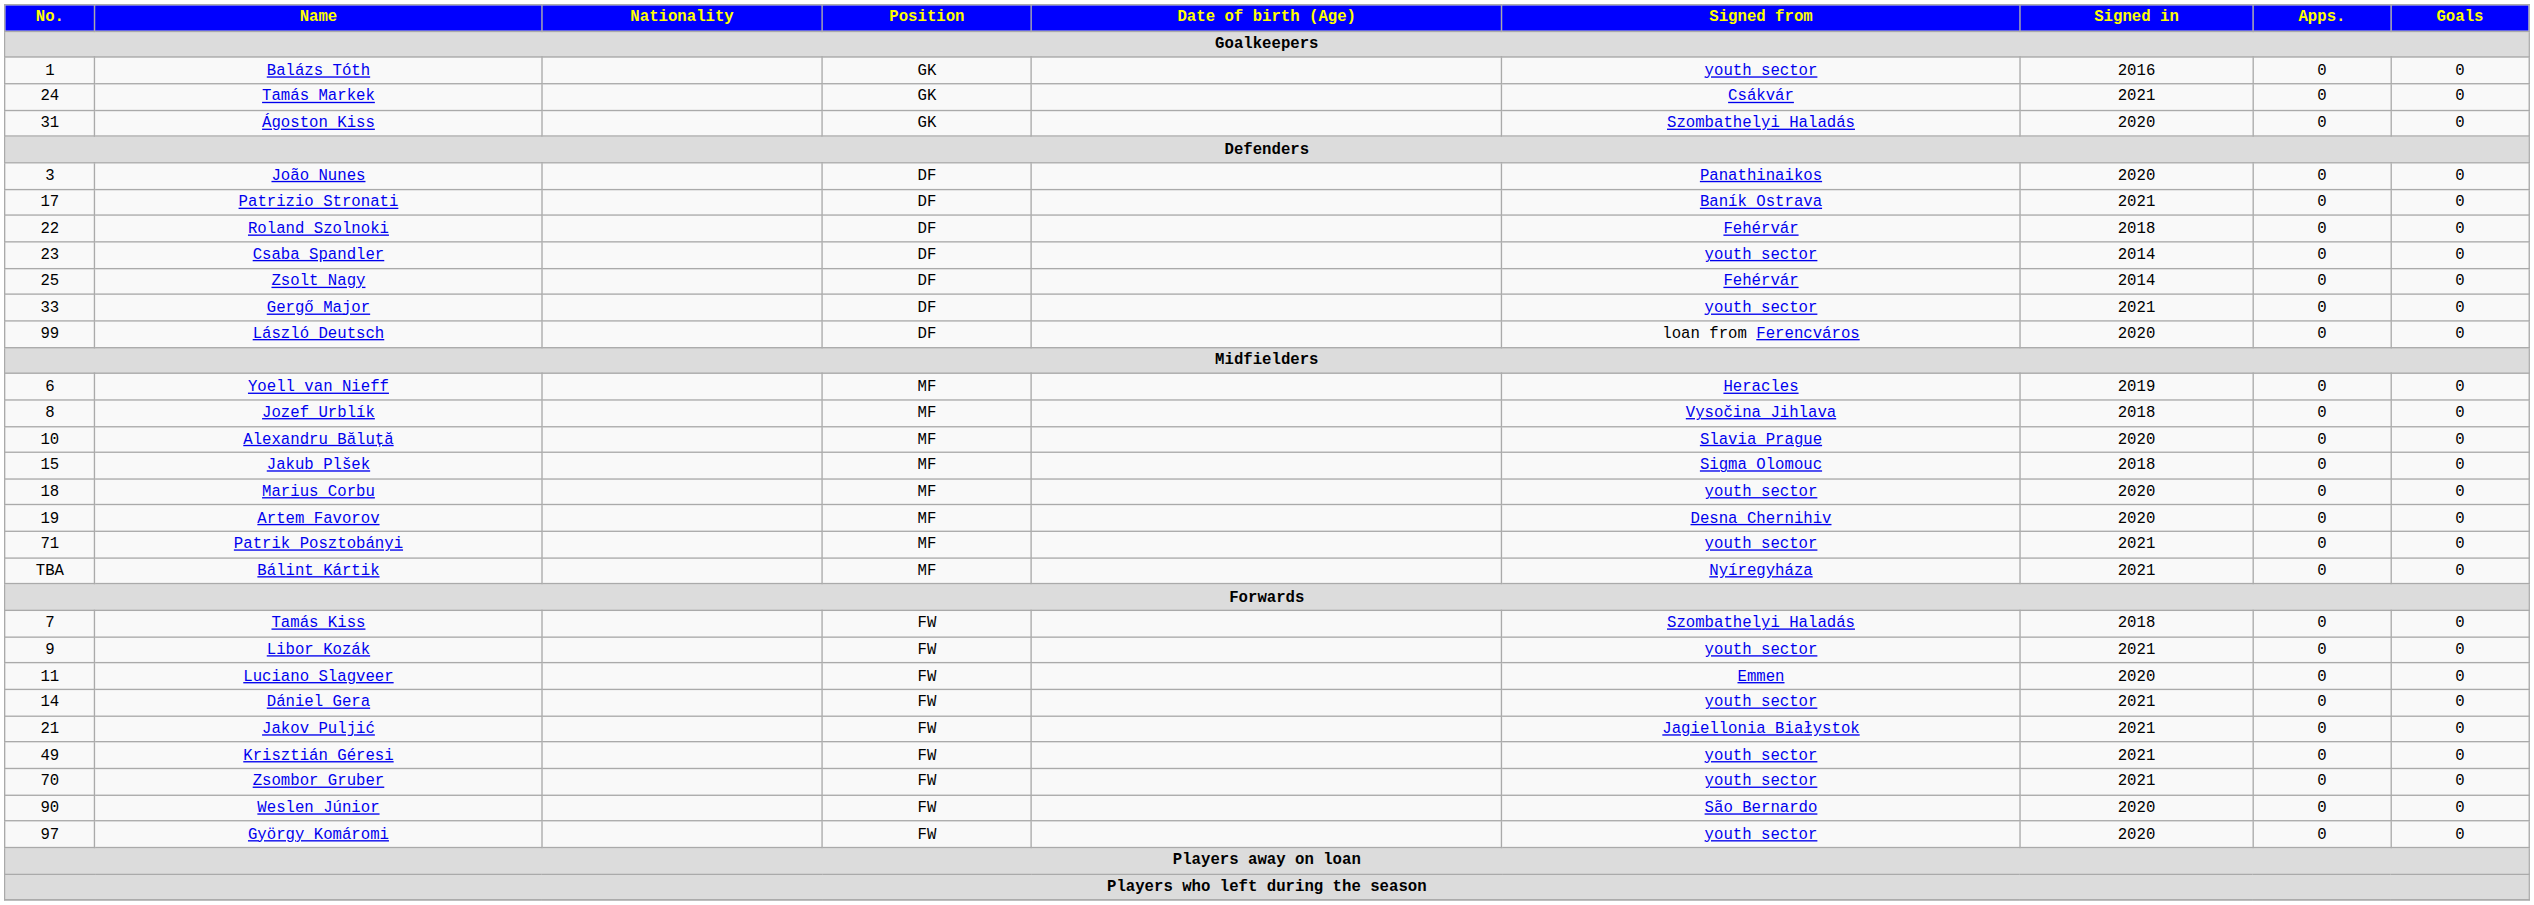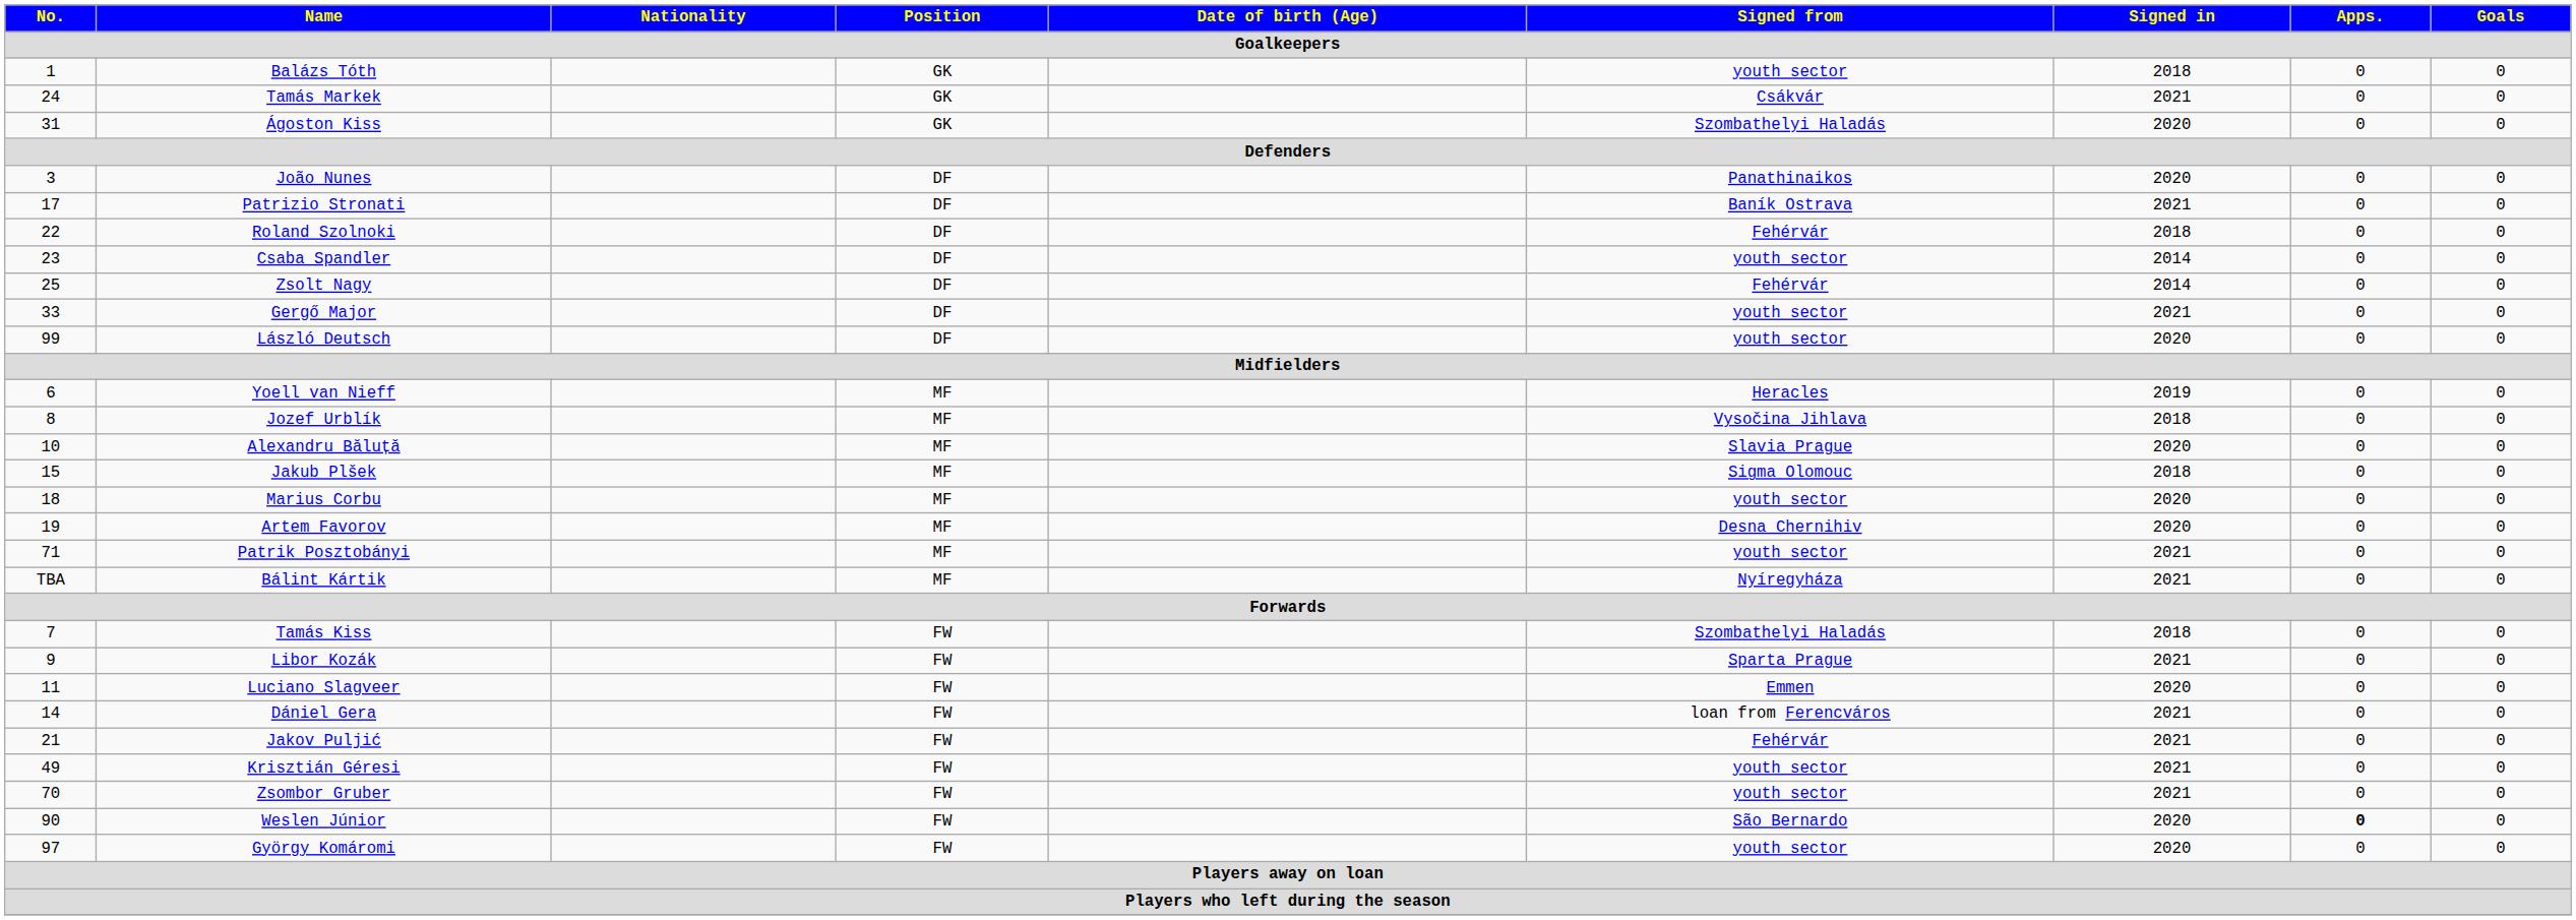Balázs Tóth | Signed in: 2016 -> 2018
László Deutsch | Signed from: loan from Ferencváros -> youth sector
Libor Kozák | Signed from: youth sector -> Sparta Prague
Dániel Gera | Signed from: youth sector -> loan from Ferencváros
Jakov Puljić | Signed from: Jagiellonia Białystok -> Fehérvár
Weslen Júnior | Apps.: normal -> bold
